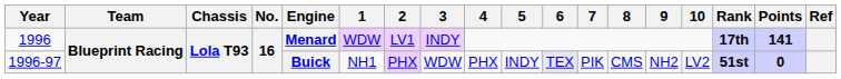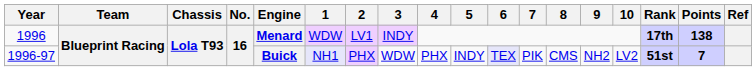1996 | Points: 141 -> 138
1996-97 | 1: no background -> lavender background
1996-97 | Points: 0 -> 7
